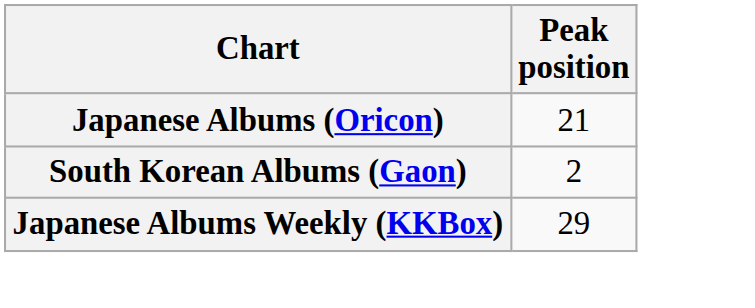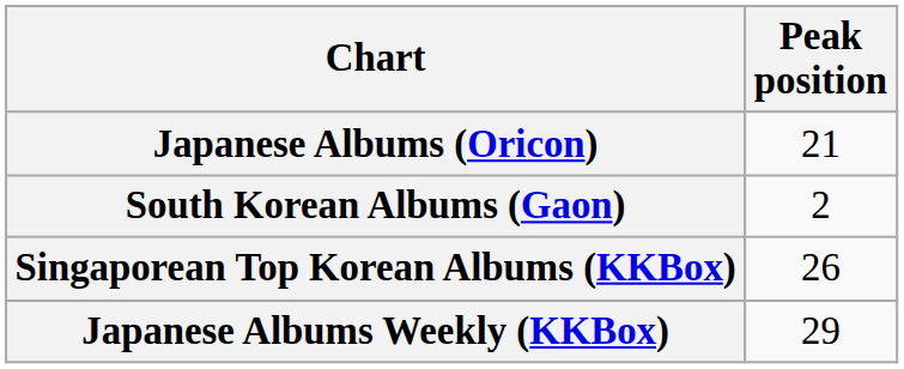+ row: Singaporean Top Korean Albums (KKBox) | 26
